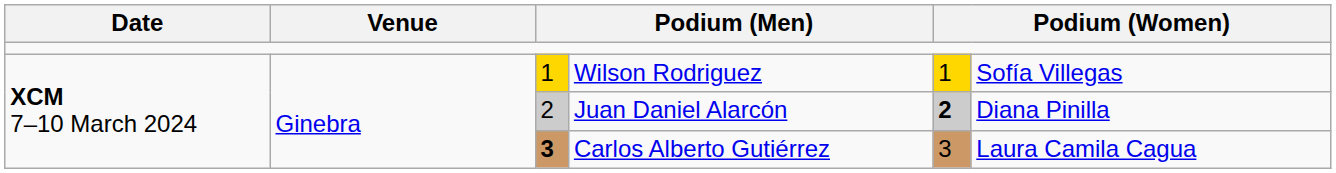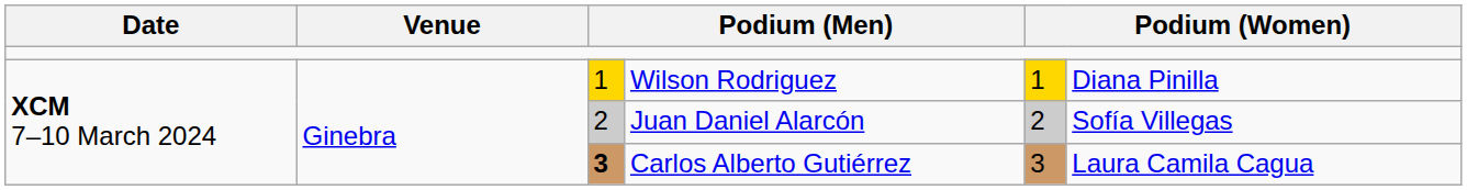Wilson Rodriguez | column 6: Sofía Villegas -> Diana Pinilla
Juan Daniel Alarcón | column 5: bold -> normal
Juan Daniel Alarcón | column 6: Diana Pinilla -> Sofía Villegas
